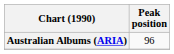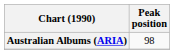Australian Albums (ARIA) | Peak position: 96 -> 98
